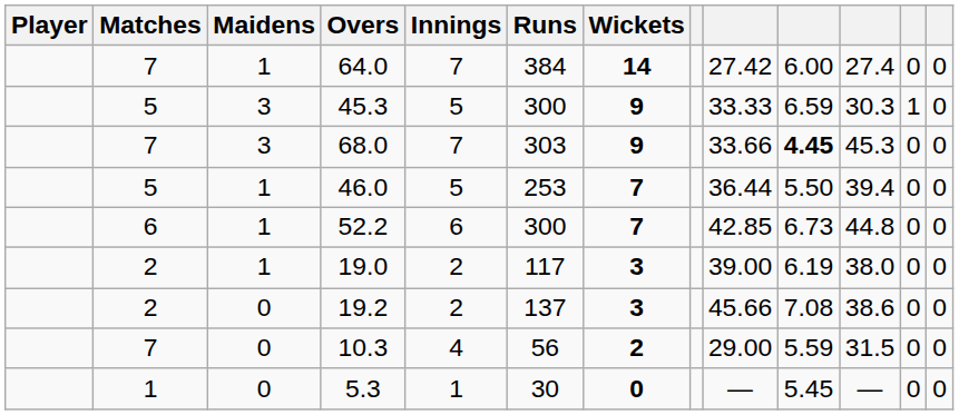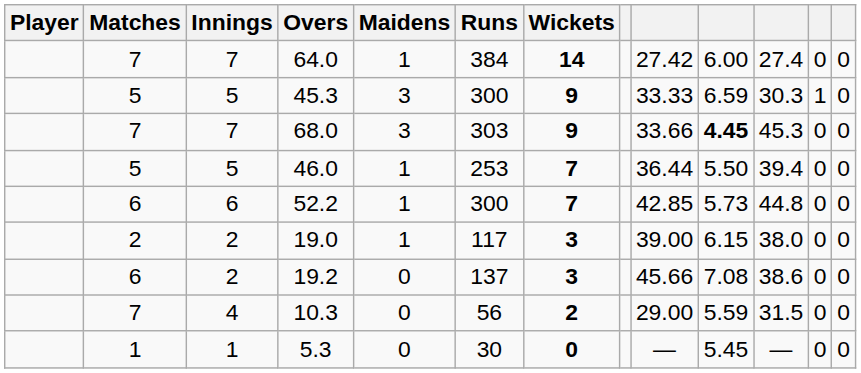columns swapped: Innings <-> Maidens
52.2 | column 10: 6.73 -> 5.73
19.0 | column 10: 6.19 -> 6.15
19.2 | Matches: 2 -> 6
